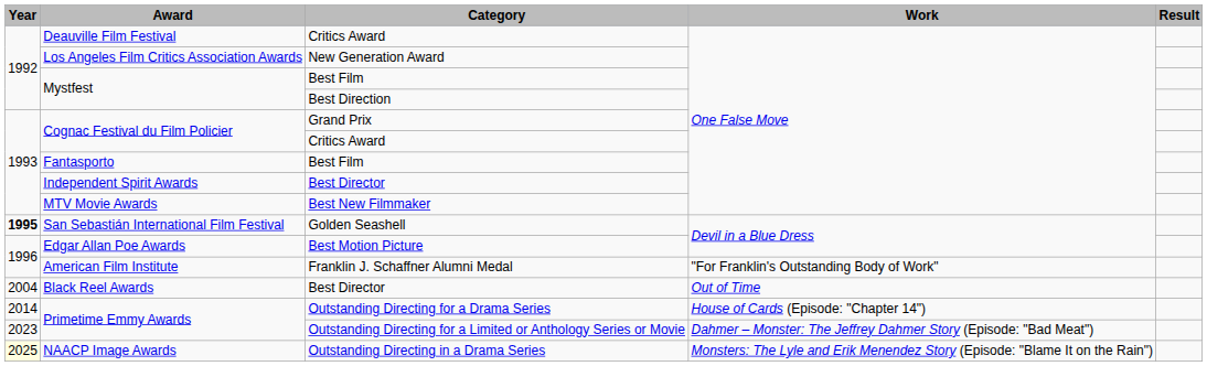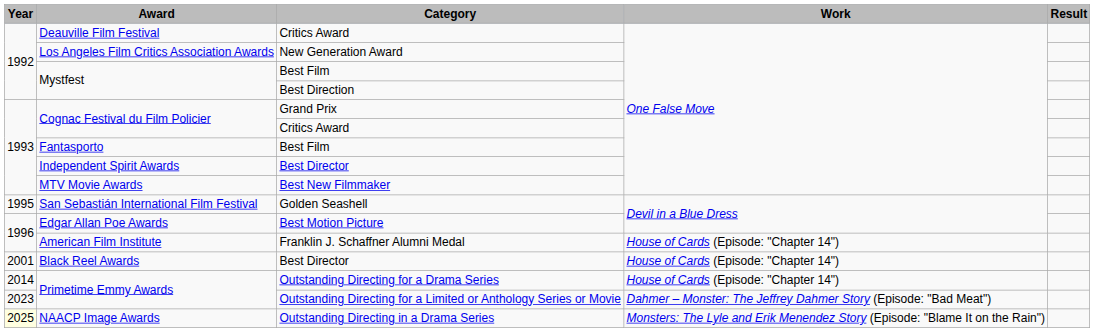San Sebastián International Film Festival | Year: bold -> normal
American Film Institute | Work: "For Franklin's Outstanding Body of Work" -> House of Cards (Episode: "Chapter 14")
Black Reel Awards | Year: 2004 -> 2001
Black Reel Awards | Work: Out of Time -> House of Cards (Episode: "Chapter 14")
